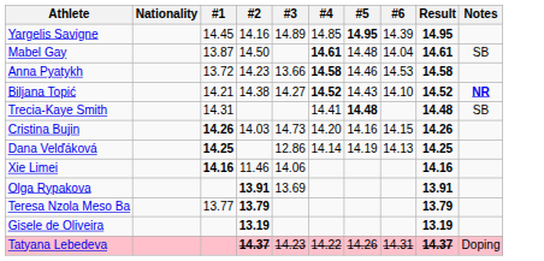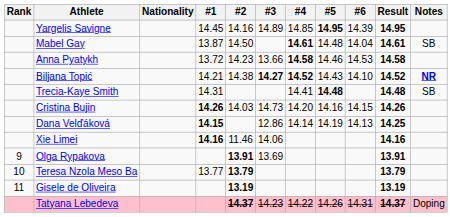+ column: Rank | 9 | 10 | 11
Biljana Topić | #3: normal -> bold
Dana Velďáková | #1: 14.25 -> 14.15
